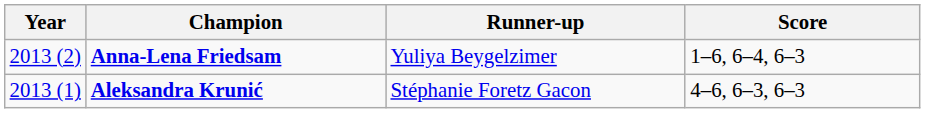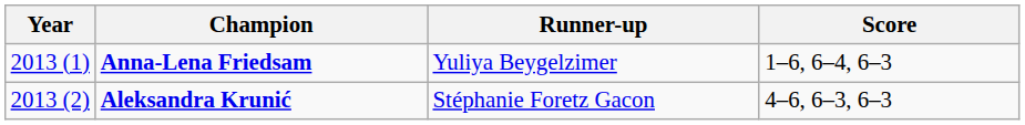Anna-Lena Friedsam | Year: 2013 (2) -> 2013 (1)
Aleksandra Krunić | Year: 2013 (1) -> 2013 (2)
